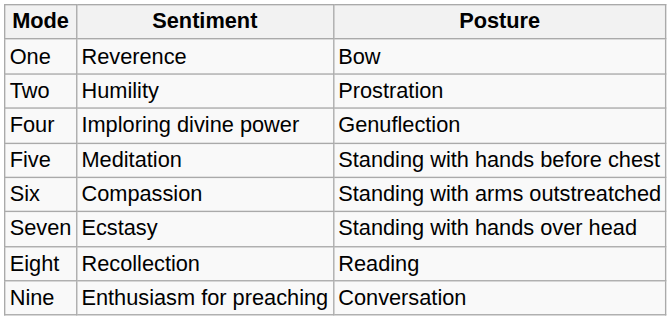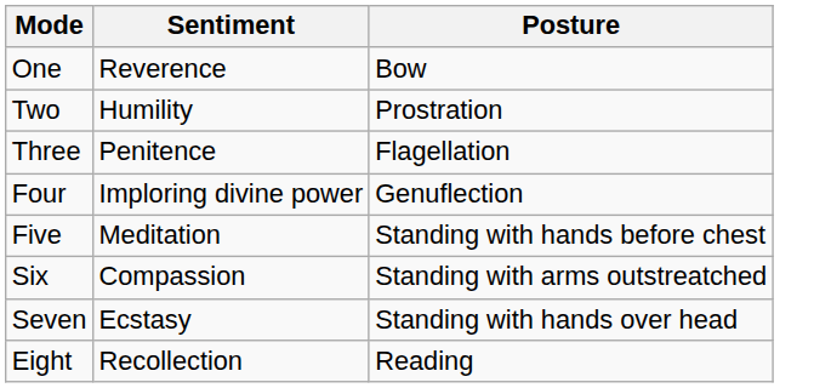+ row: Three | Penitence | Flagellation
- row: Nine | Enthusiasm for preaching | Conversation
